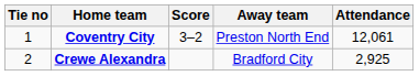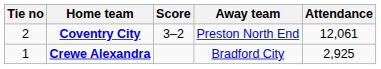Coventry City | Tie no: 1 -> 2
Crewe Alexandra | Tie no: 2 -> 1
